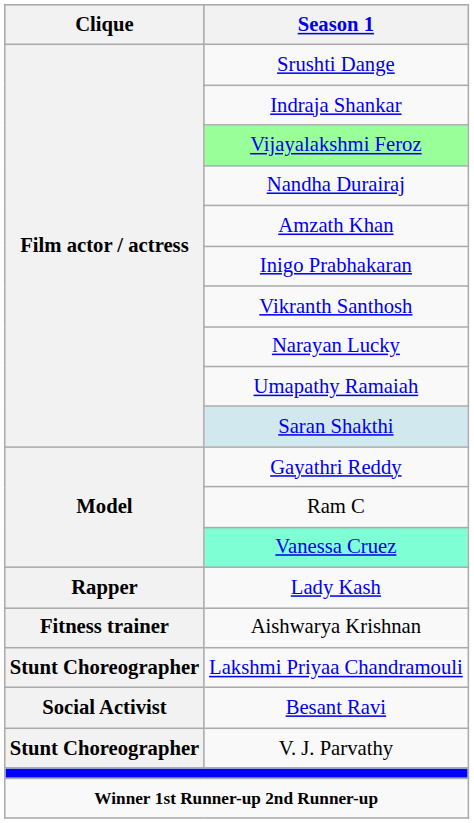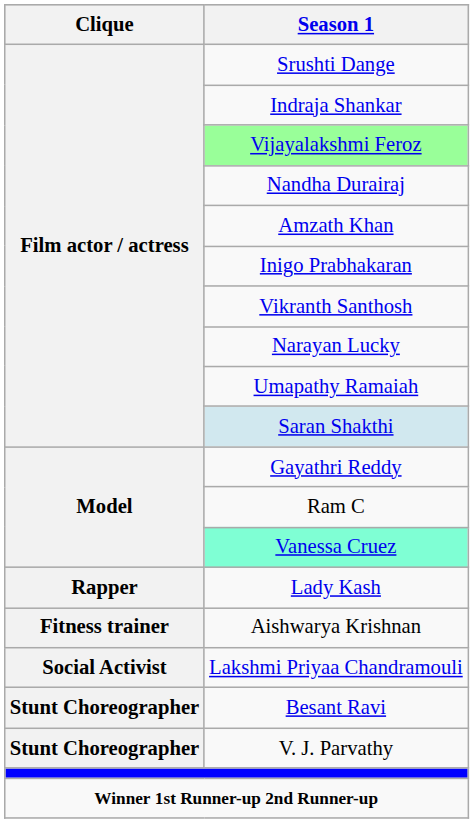Lakshmi Priyaa Chandramouli | Clique: Stunt Choreographer -> Social Activist
Besant Ravi | Clique: Social Activist -> Stunt Choreographer
